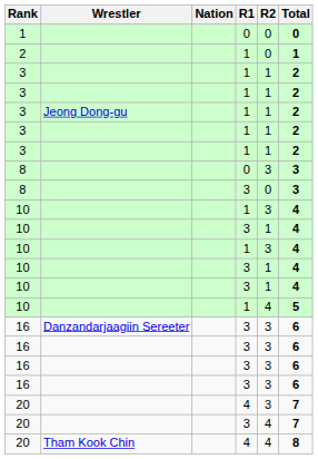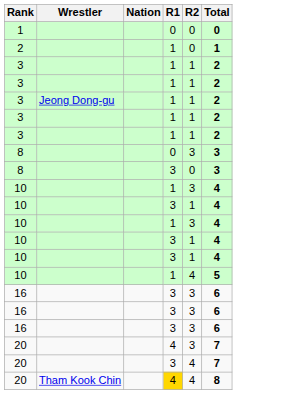- row: 16 | Danzandarjaagiin Sereeter | 3 | 3 | 6
20 / Tham Kook Chin | R1: no background -> gold background
